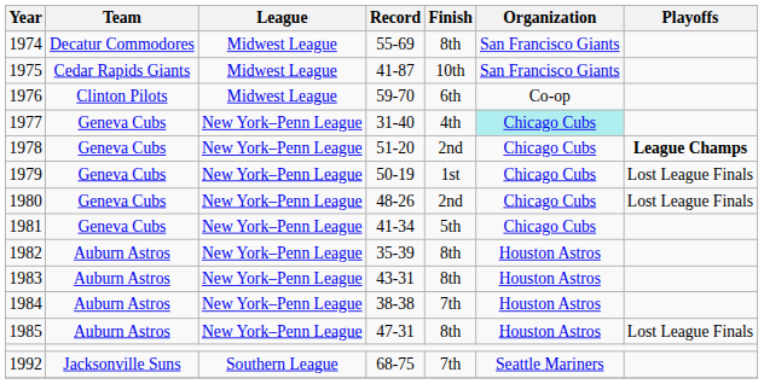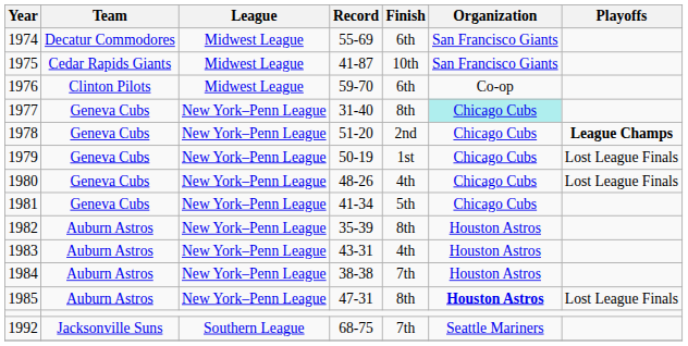1974 | Finish: 8th -> 6th
1977 | Finish: 4th -> 8th
1980 | Finish: 2nd -> 4th
1983 | Finish: 8th -> 4th
1985 | Organization: normal -> bold
